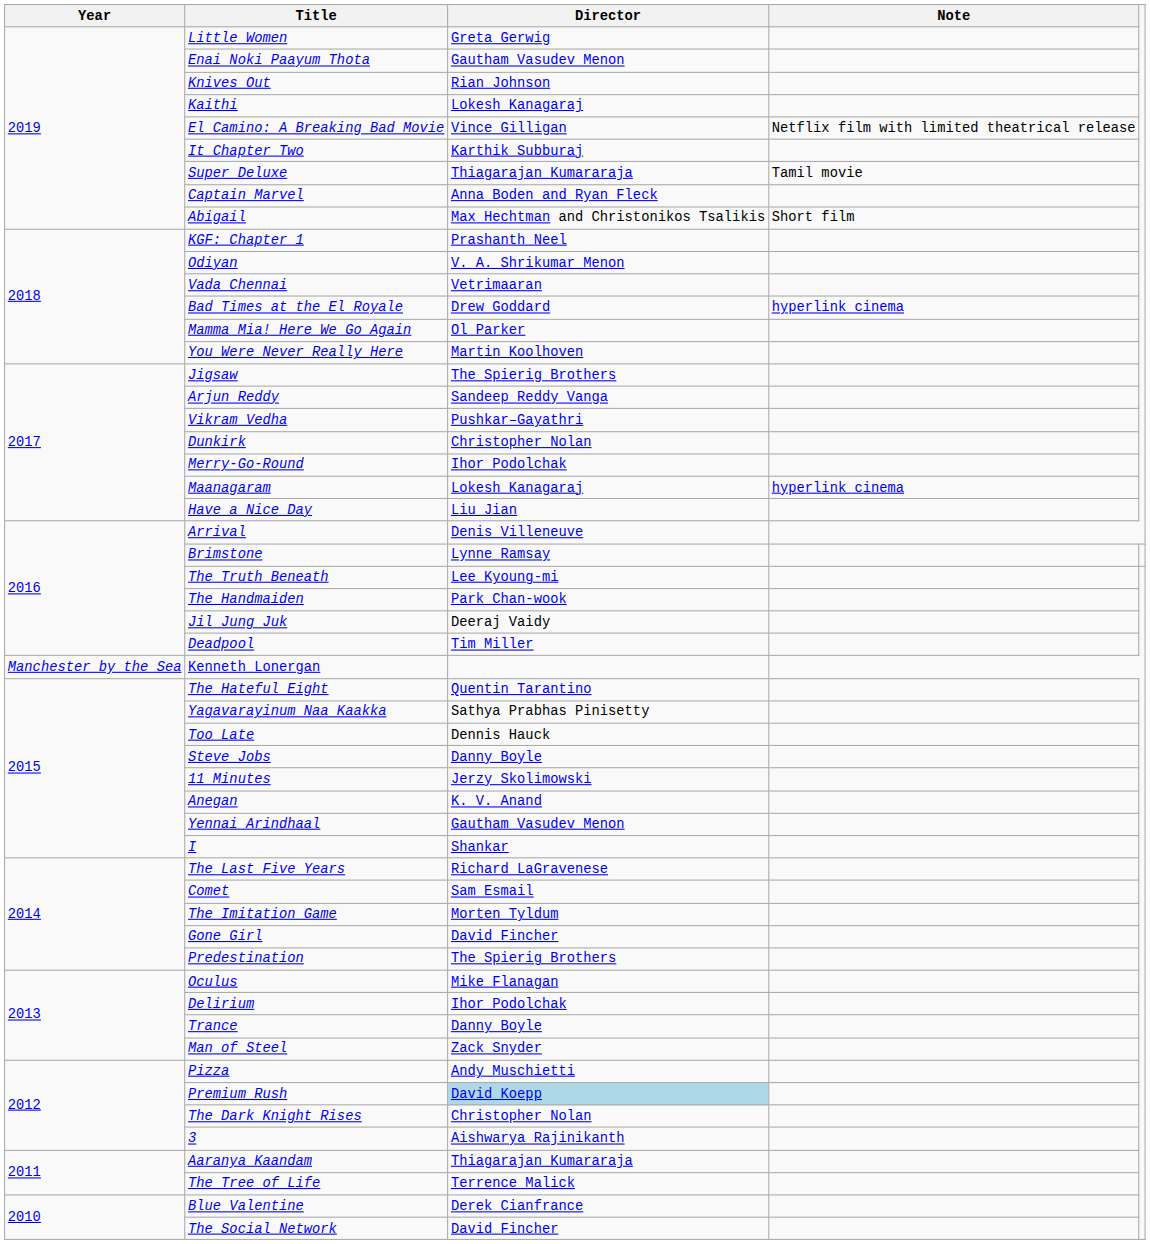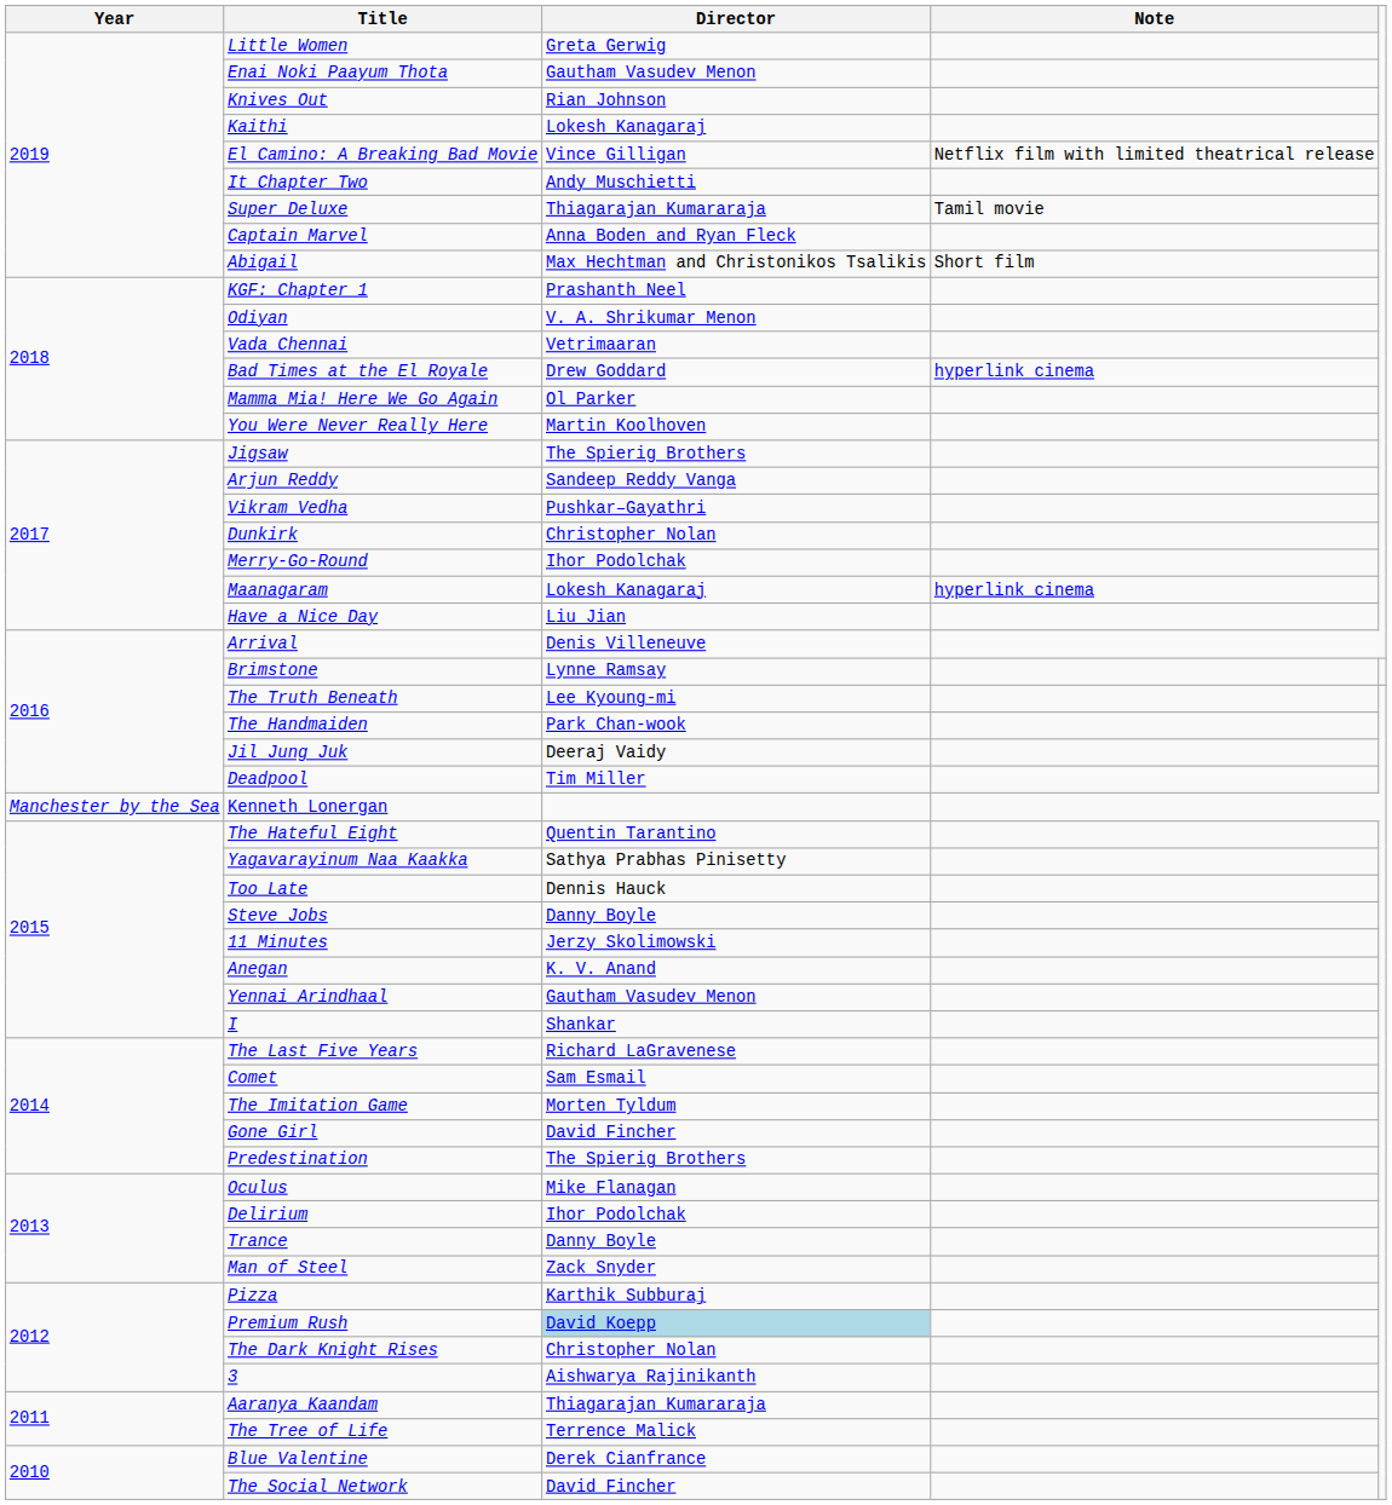It Chapter Two | Director: Karthik Subburaj -> Andy Muschietti
Pizza | Director: Andy Muschietti -> Karthik Subburaj
